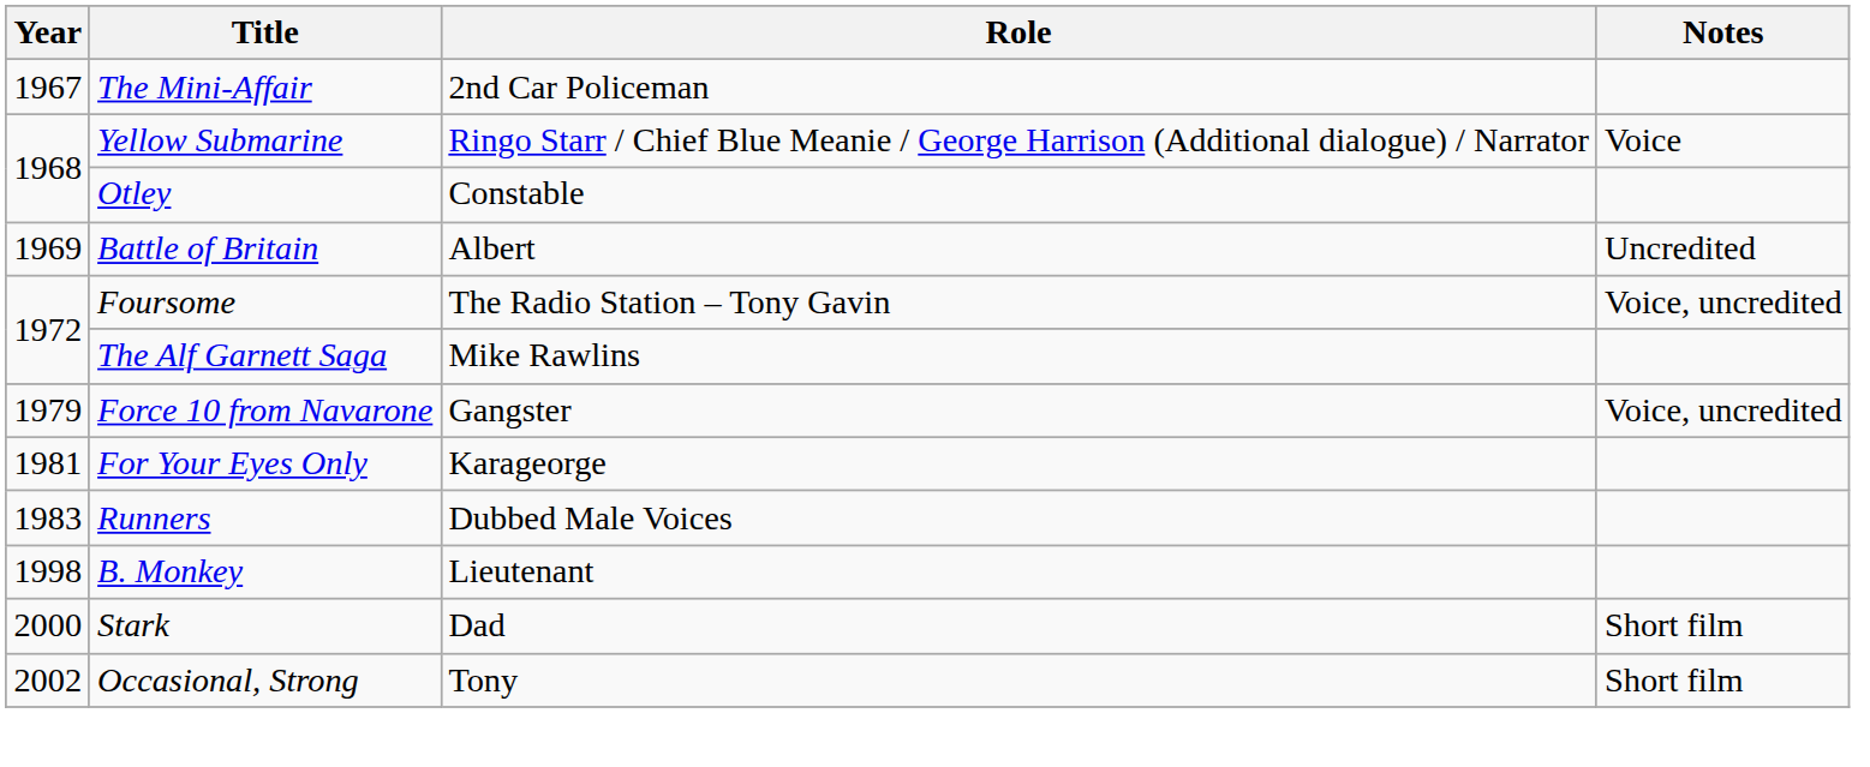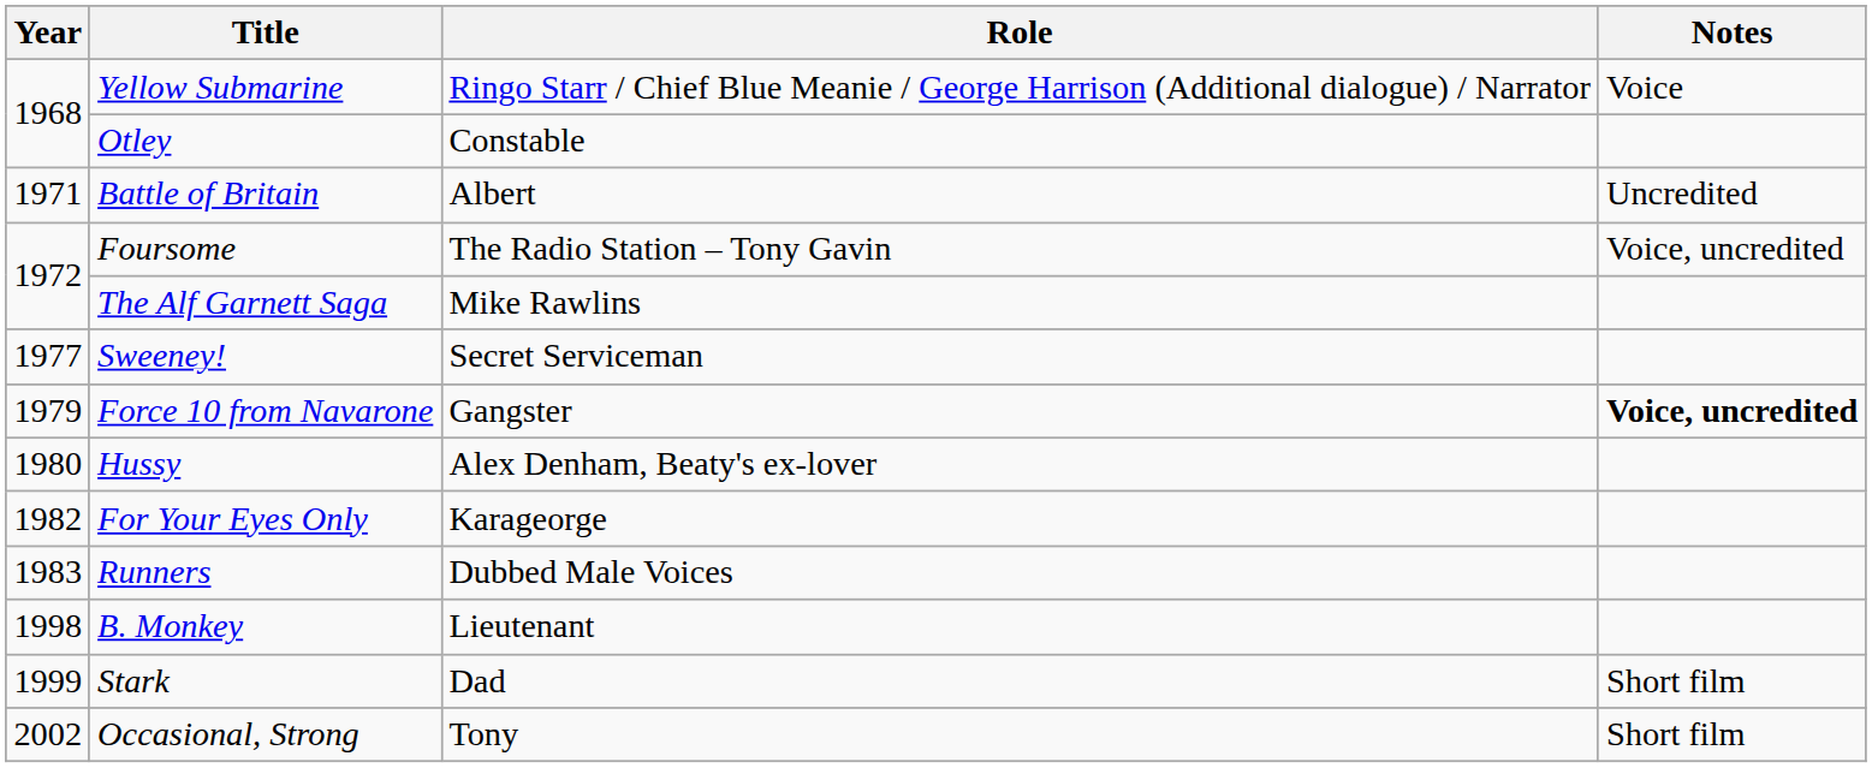- row: 1967 | The Mini-Affair | 2nd Car Policeman
Battle of Britain | Year: 1969 -> 1971
+ row: 1977 | Sweeney! | Secret Serviceman
Force 10 from Navarone | Notes: normal -> bold
+ row: 1980 | Hussy | Alex Denham, Beaty's ex-lover
For Your Eyes Only | Year: 1981 -> 1982
Stark | Year: 2000 -> 1999
